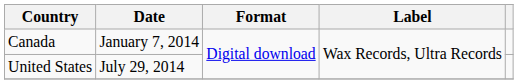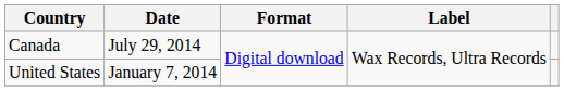Canada | Date: January 7, 2014 -> July 29, 2014
United States | Date: July 29, 2014 -> January 7, 2014
